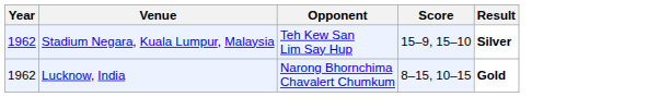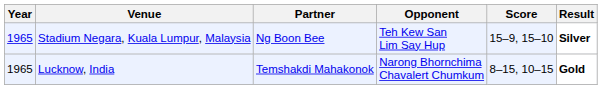+ column: Partner | Ng Boon Bee | Temshakdi Mahakonok
Stadium Negara, Kuala Lumpur, Malaysia | Year: 1962 -> 1965
Lucknow, India | Year: 1962 -> 1965
